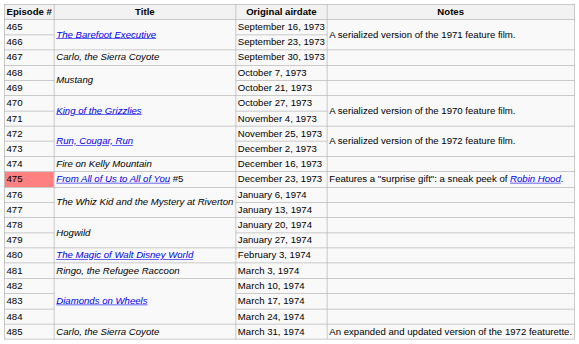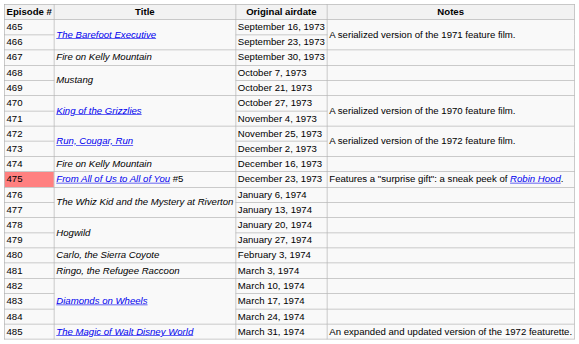September 30, 1973 | Title: Carlo, the Sierra Coyote -> Fire on Kelly Mountain
February 3, 1974 | Title: The Magic of Walt Disney World -> Carlo, the Sierra Coyote
March 31, 1974 | Title: Carlo, the Sierra Coyote -> The Magic of Walt Disney World
